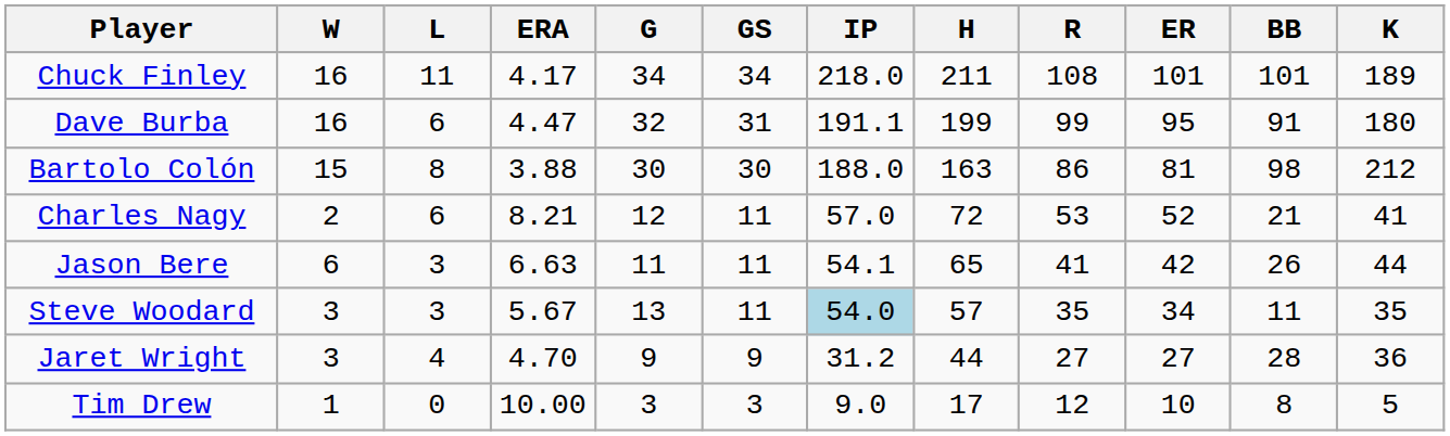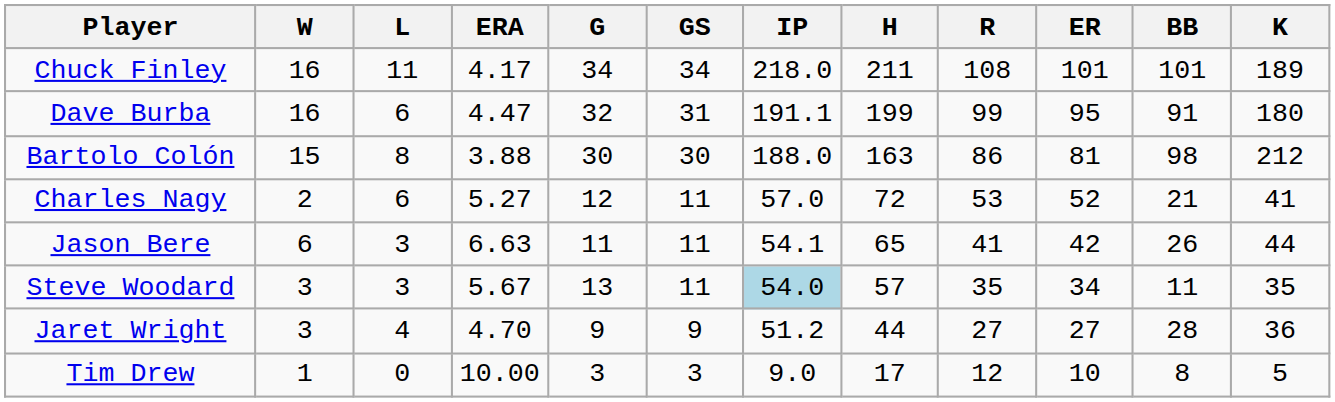Charles Nagy | ERA: 8.21 -> 5.27
Jaret Wright | IP: 31.2 -> 51.2
